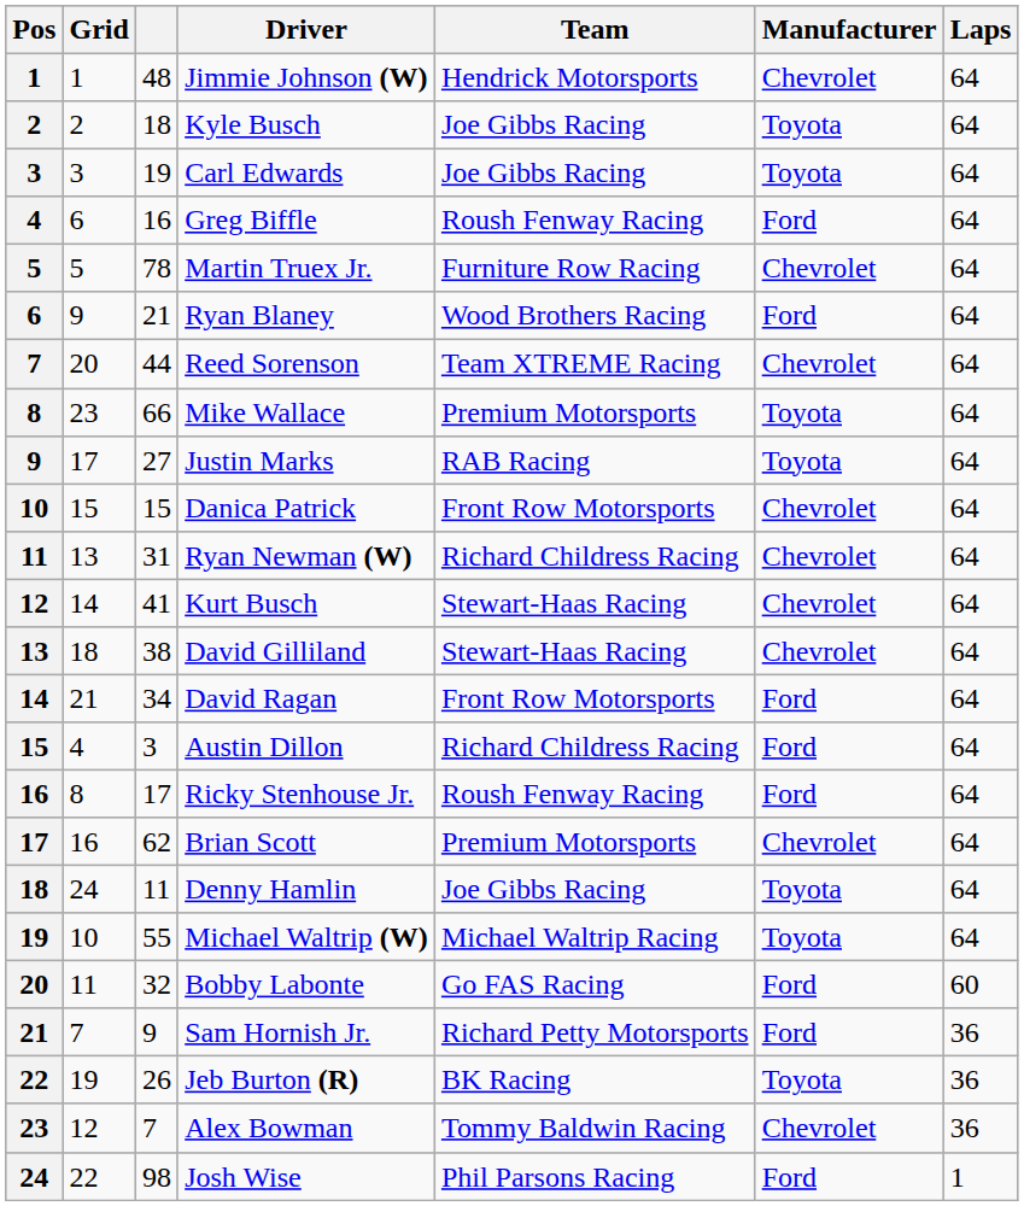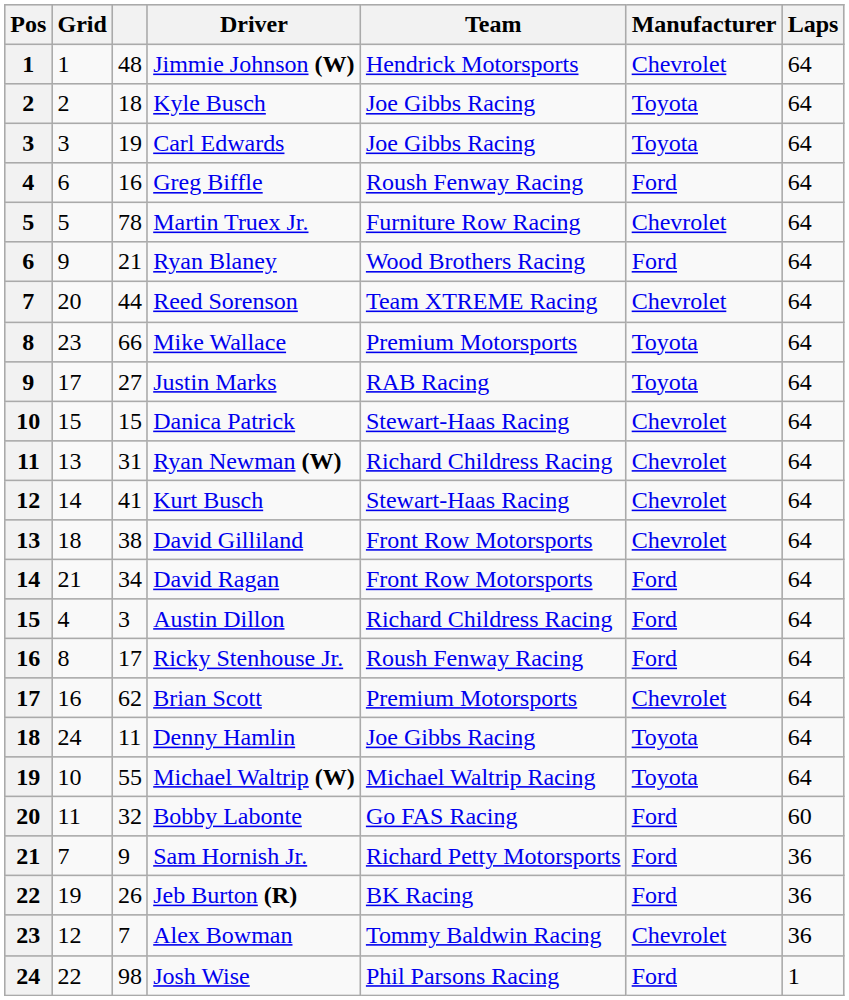Danica Patrick | Team: Front Row Motorsports -> Stewart-Haas Racing
David Gilliland | Team: Stewart-Haas Racing -> Front Row Motorsports
Jeb Burton (R) | Manufacturer: Toyota -> Ford
